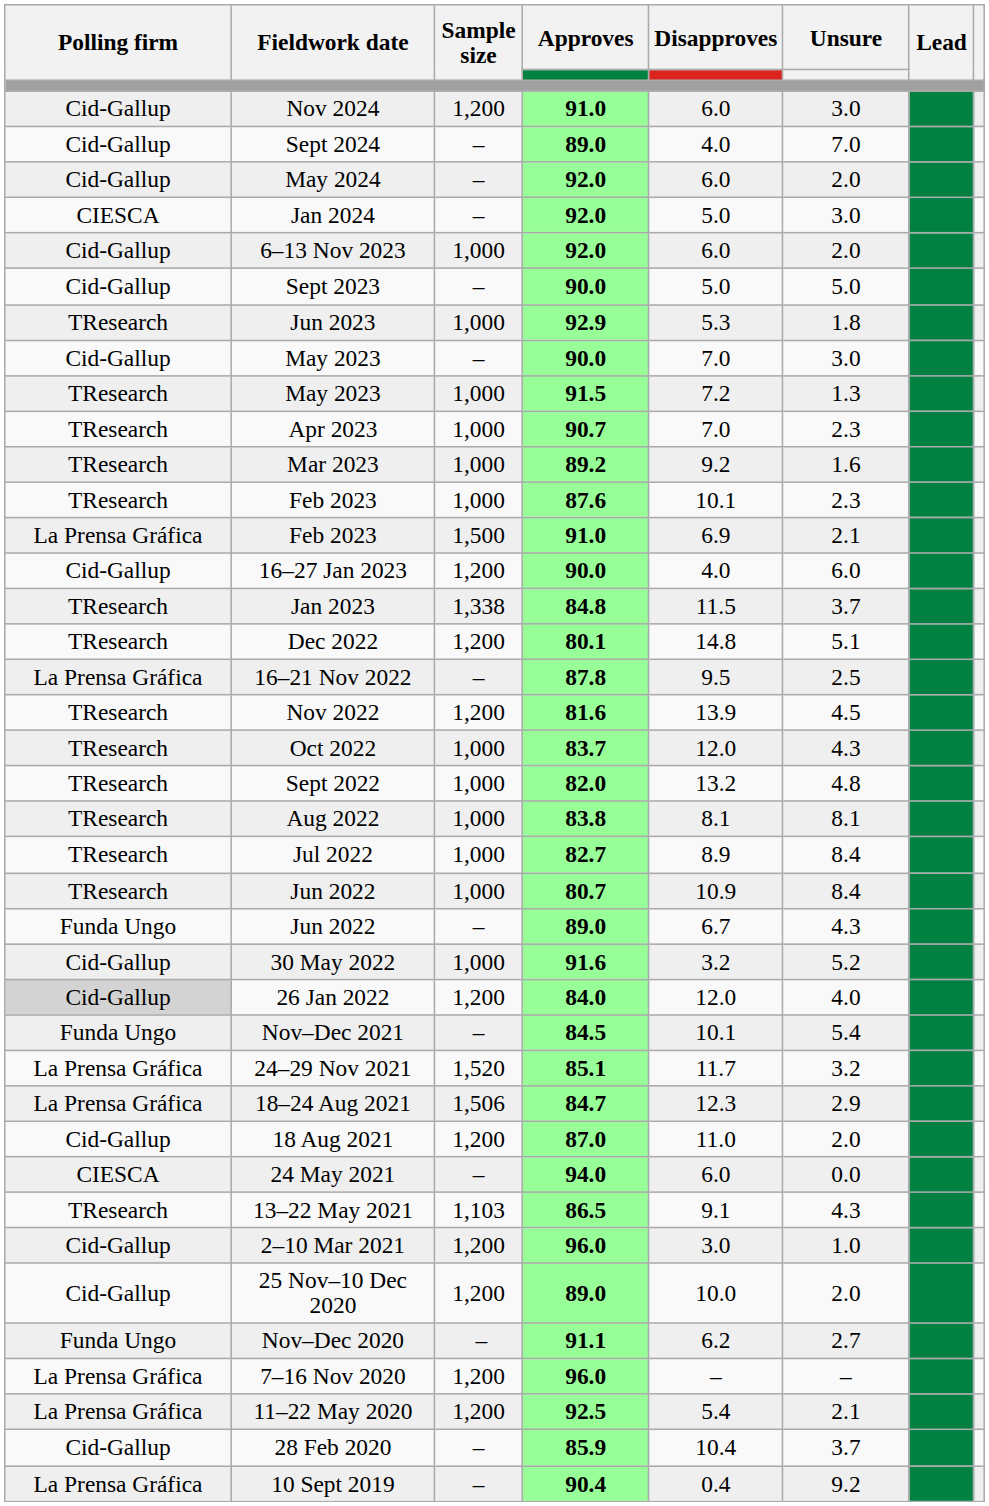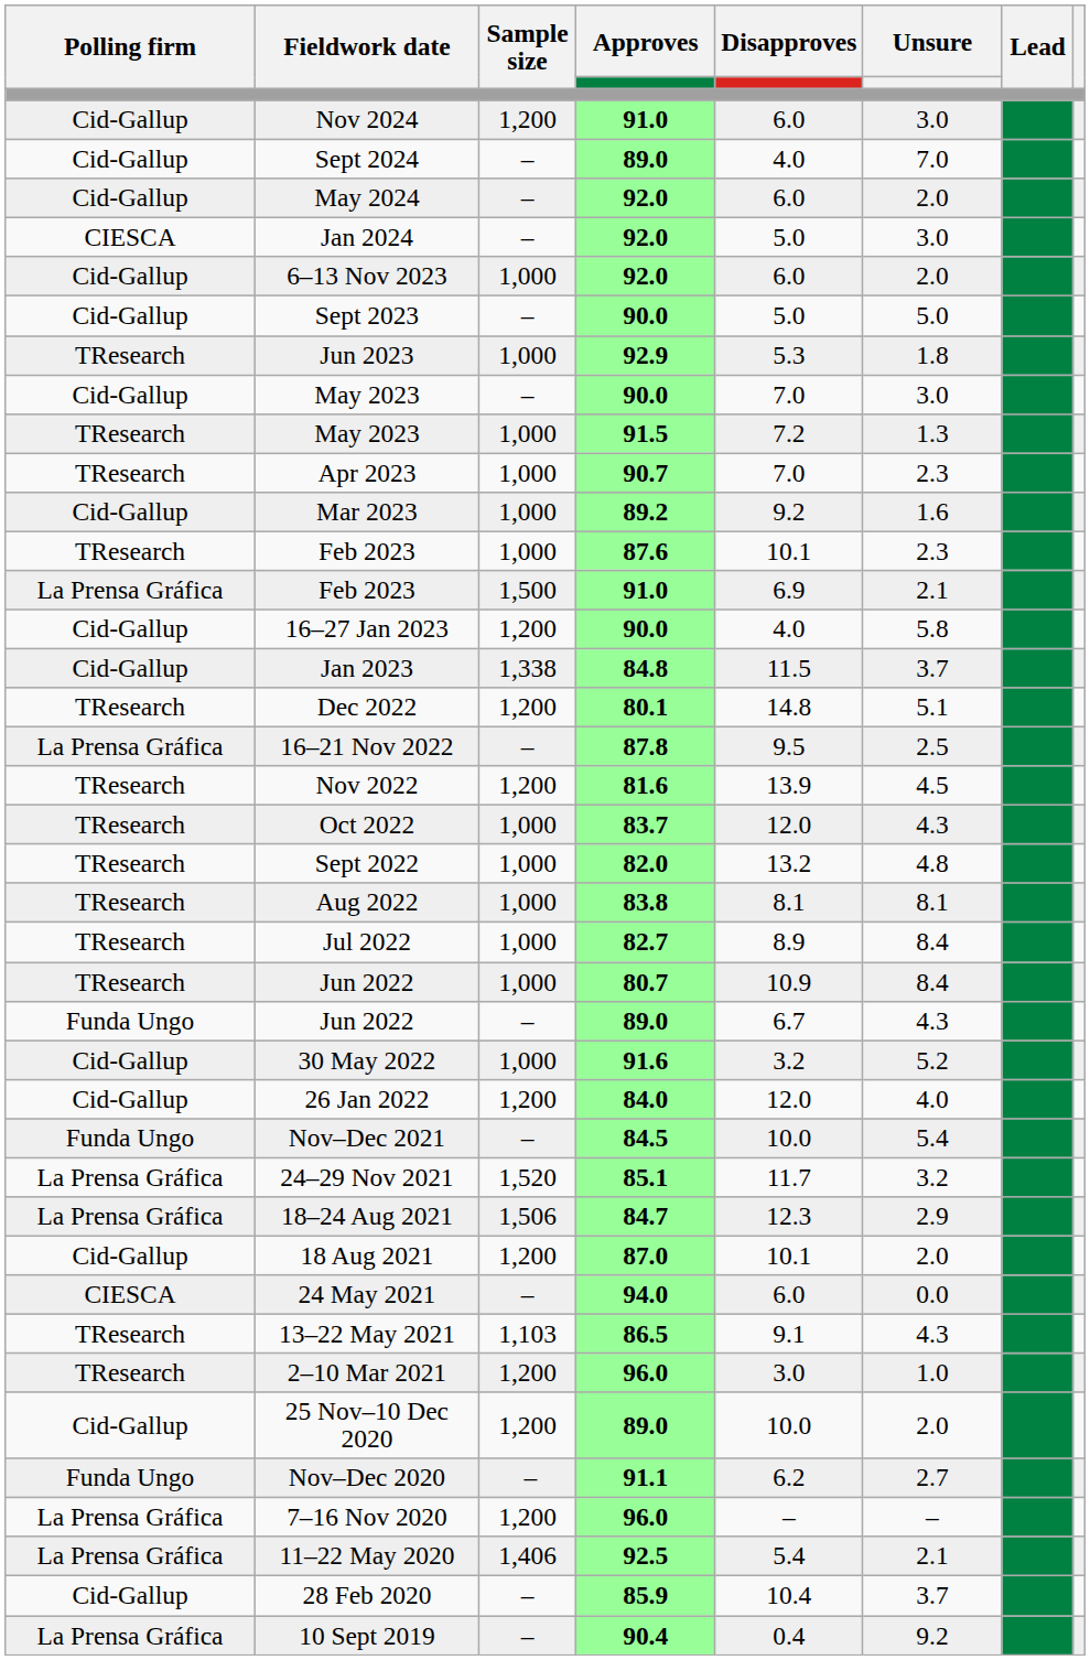Mar 2023 | Polling firm: TResearch -> Cid-Gallup
16–27 Jan 2023 | Unsure: 6.0 -> 5.8
Jan 2023 | Polling firm: TResearch -> Cid-Gallup
26 Jan 2022 | Polling firm: lightgrey background -> no background
Nov–Dec 2021 | Disapproves: 10.1 -> 10.0
18 Aug 2021 | Disapproves: 11.0 -> 10.1
2–10 Mar 2021 | Polling firm: Cid-Gallup -> TResearch
11–22 May 2020 | Sample size: 1,200 -> 1,406
